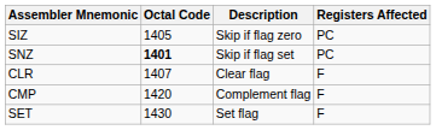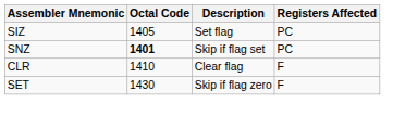SIZ | Description: Skip if flag zero -> Set flag
CLR | Octal Code: 1407 -> 1410
- row: CMP | 1420 | Complement flag | F
SET | Description: Set flag -> Skip if flag zero
